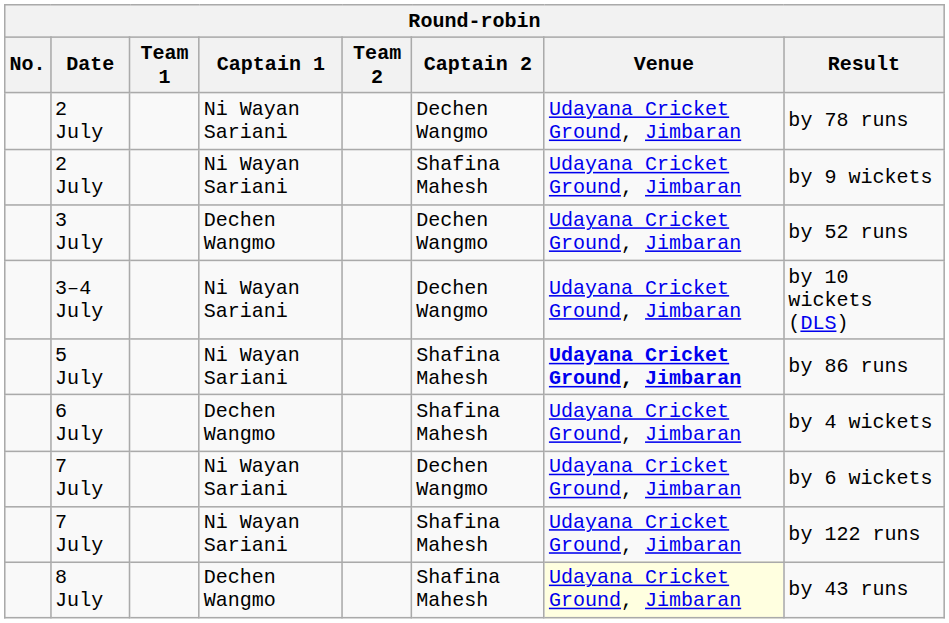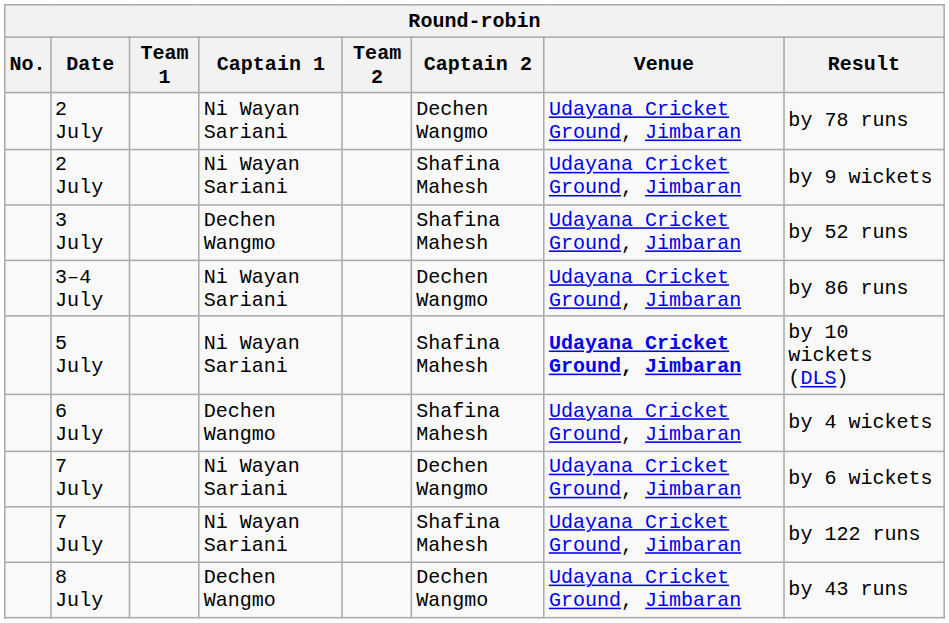3 July | Captain 2: Dechen Wangmo -> Shafina Mahesh
3–4 July | Result: by 10 wickets (DLS) -> by 86 runs
5 July | Result: by 86 runs -> by 10 wickets (DLS)
8 July | Captain 2: Shafina Mahesh -> Dechen Wangmo
8 July | Venue: lightyellow background -> no background
